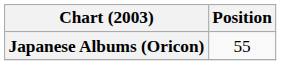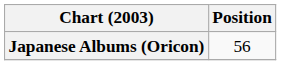Japanese Albums (Oricon) | Position: 55 -> 56
